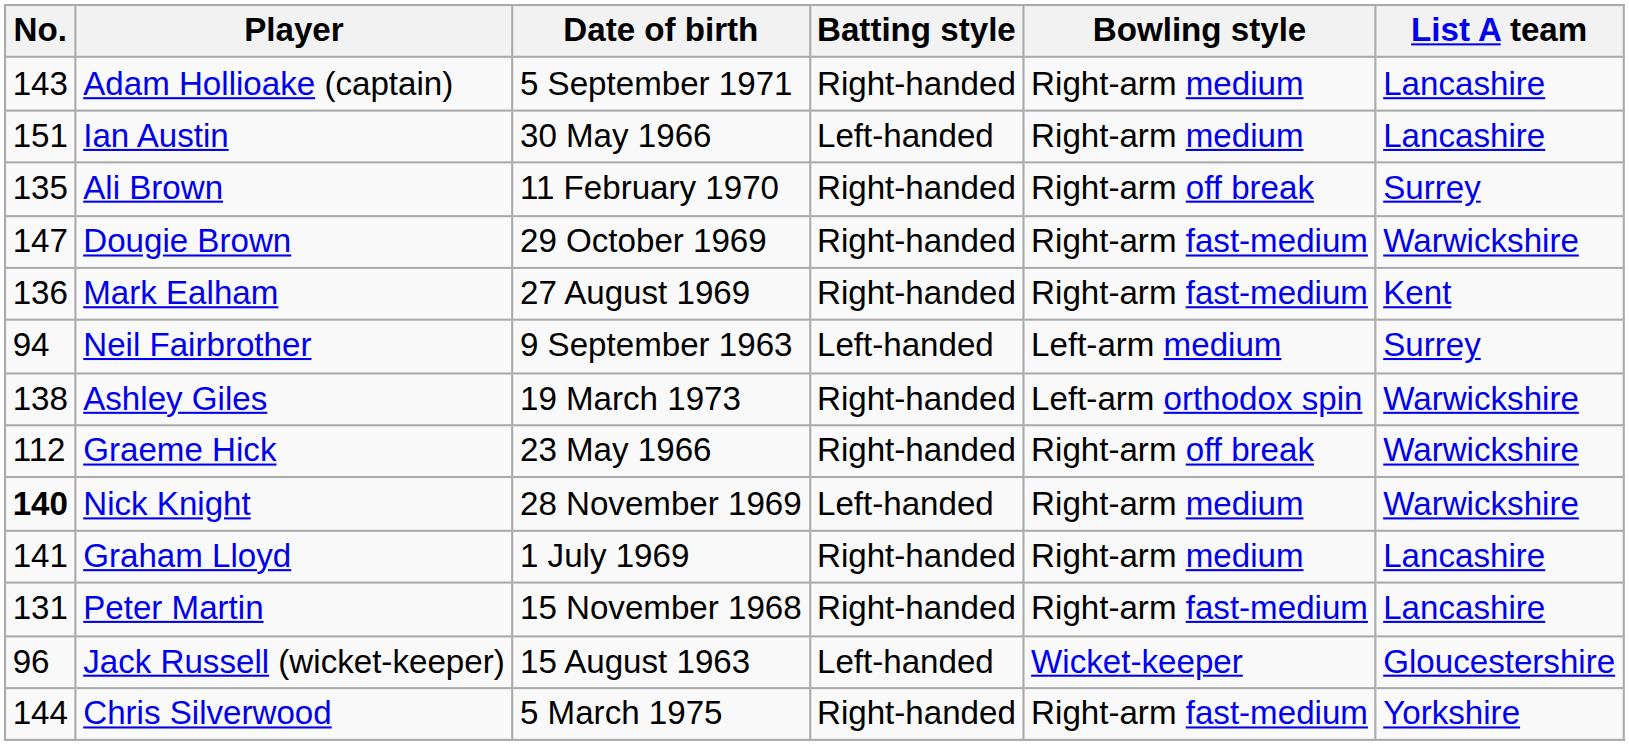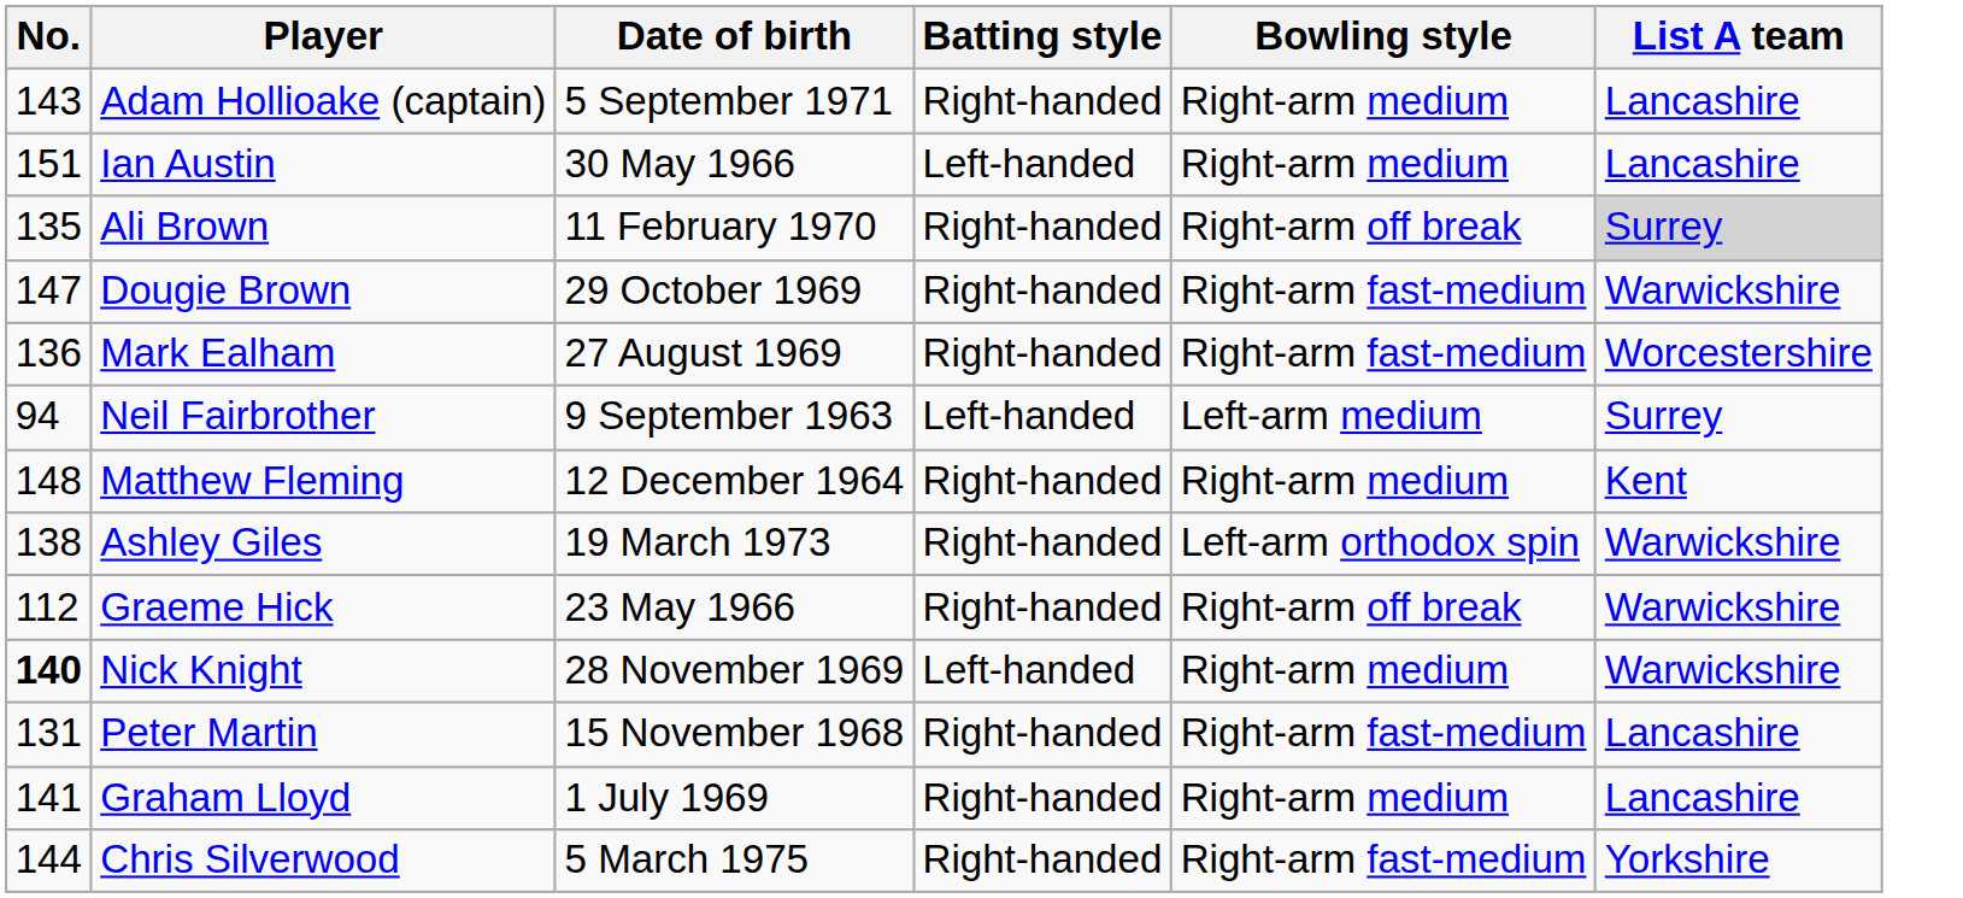Ali Brown | List A team: no background -> lightgrey background
Mark Ealham | List A team: Kent -> Worcestershire
+ row: 148 | Matthew Fleming | 12 December 1964 | Right-handed | Right-arm medium | Kent
rows swapped: Graham Lloyd <-> Peter Martin
- row: 96 | Jack Russell (wicket-keeper) | 15 August 1963 | Left-handed | Wicket-keeper | Gloucestershire
